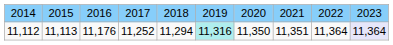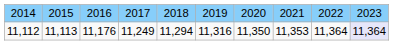11,112 | column 4: 11,252 -> 11,249
11,112 | column 6: paleturquoise background -> no background
11,112 | column 8: 11,351 -> 11,353
